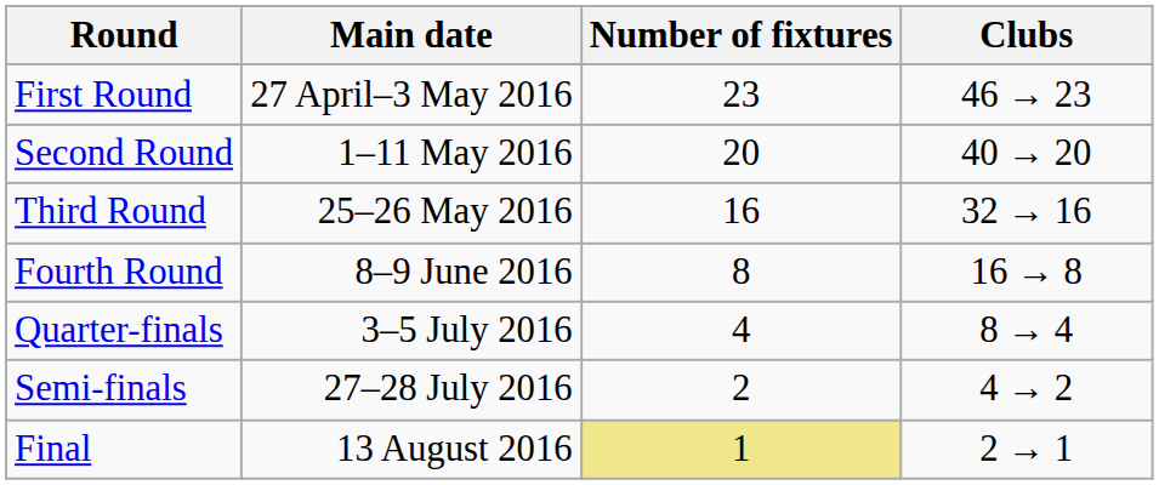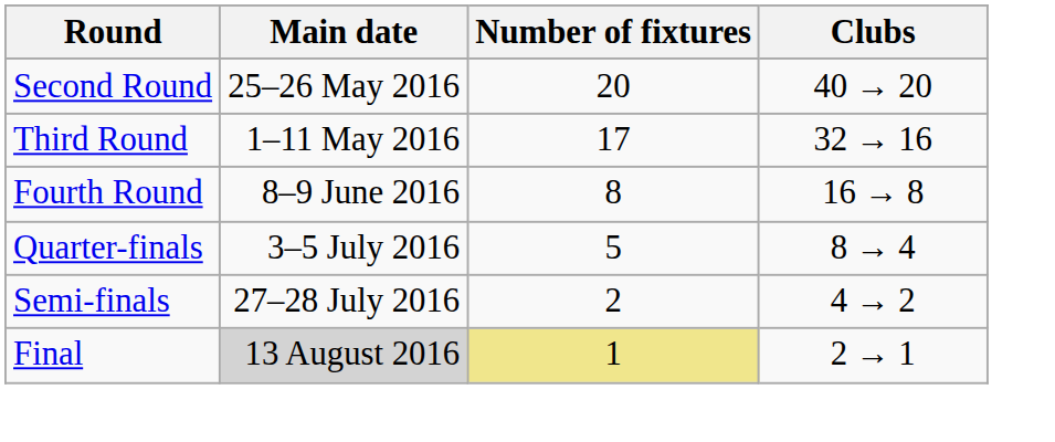- row: First Round | 27 April–3 May 2016 | 23 | 46 → 23
Second Round | Main date: 1–11 May 2016 -> 25–26 May 2016
Third Round | Main date: 25–26 May 2016 -> 1–11 May 2016
Third Round | Number of fixtures: 16 -> 17
Quarter-finals | Number of fixtures: 4 -> 5
Final | Main date: no background -> lightgrey background
